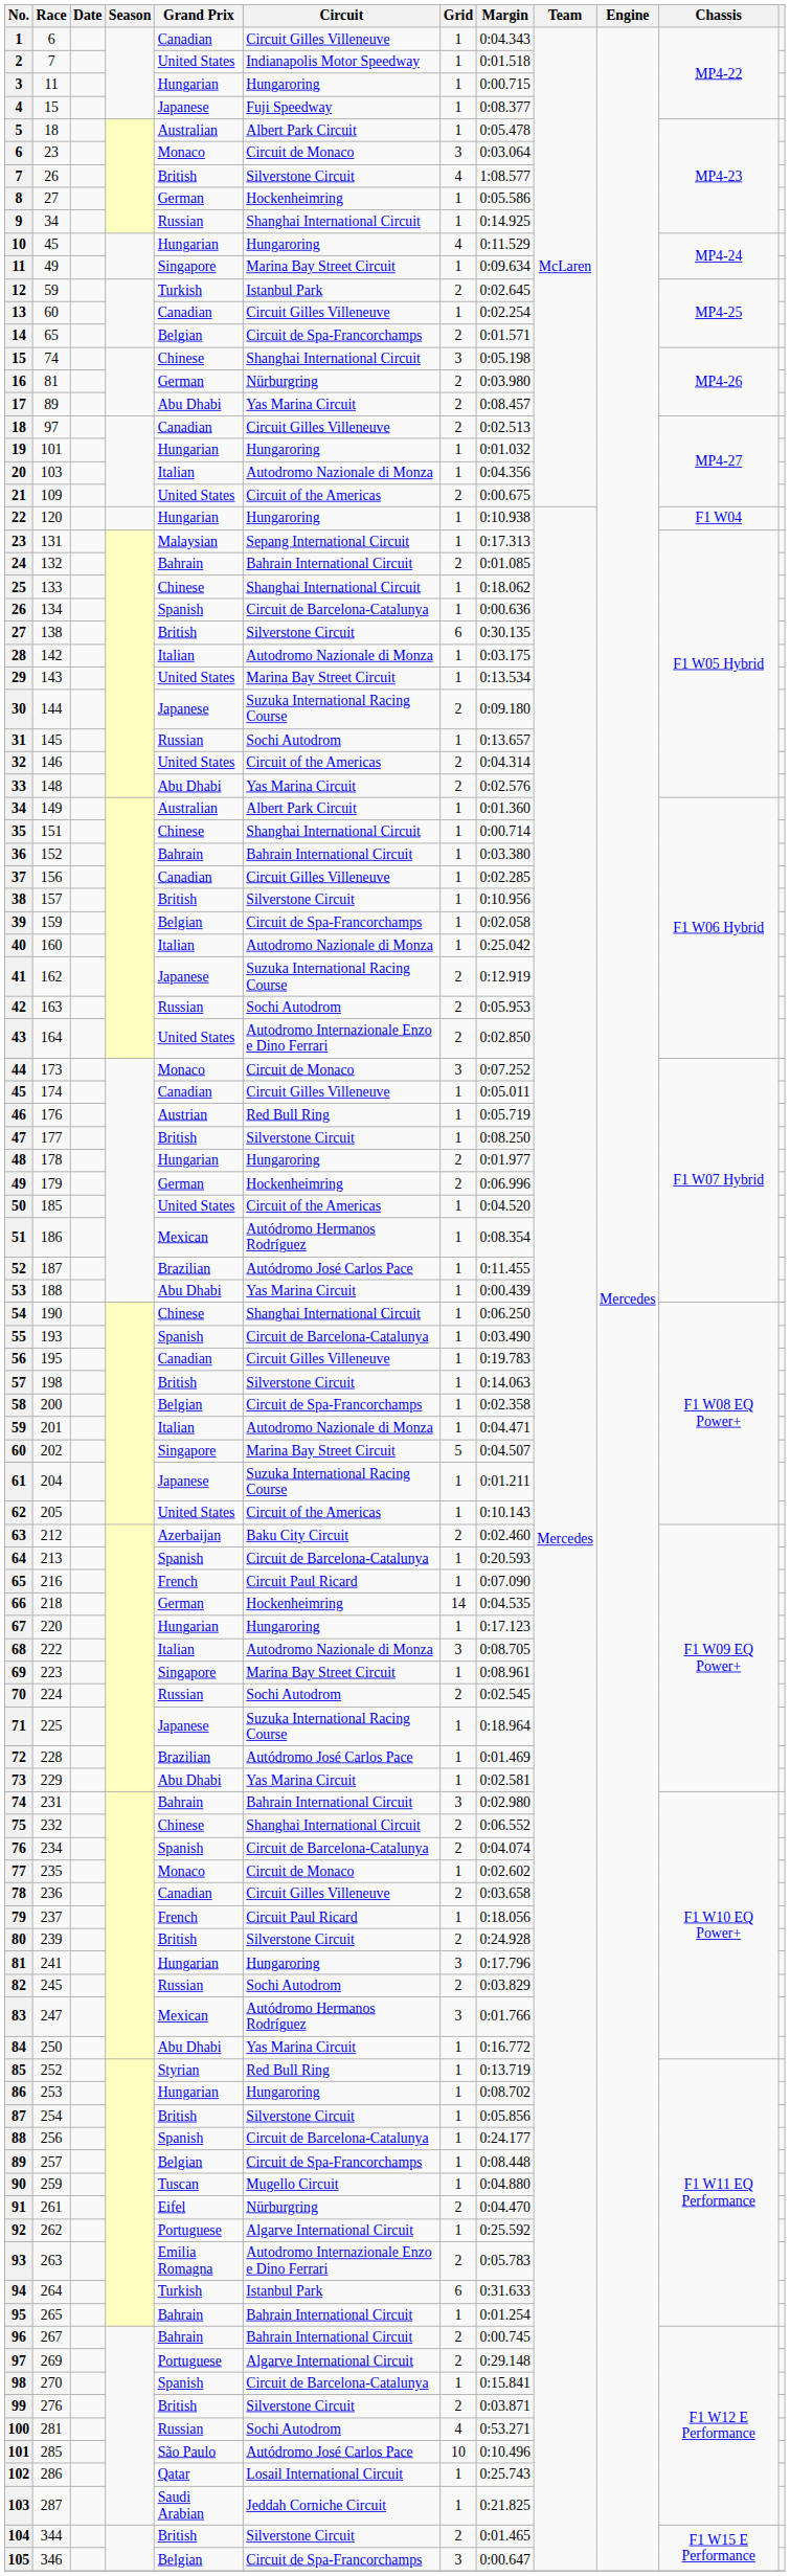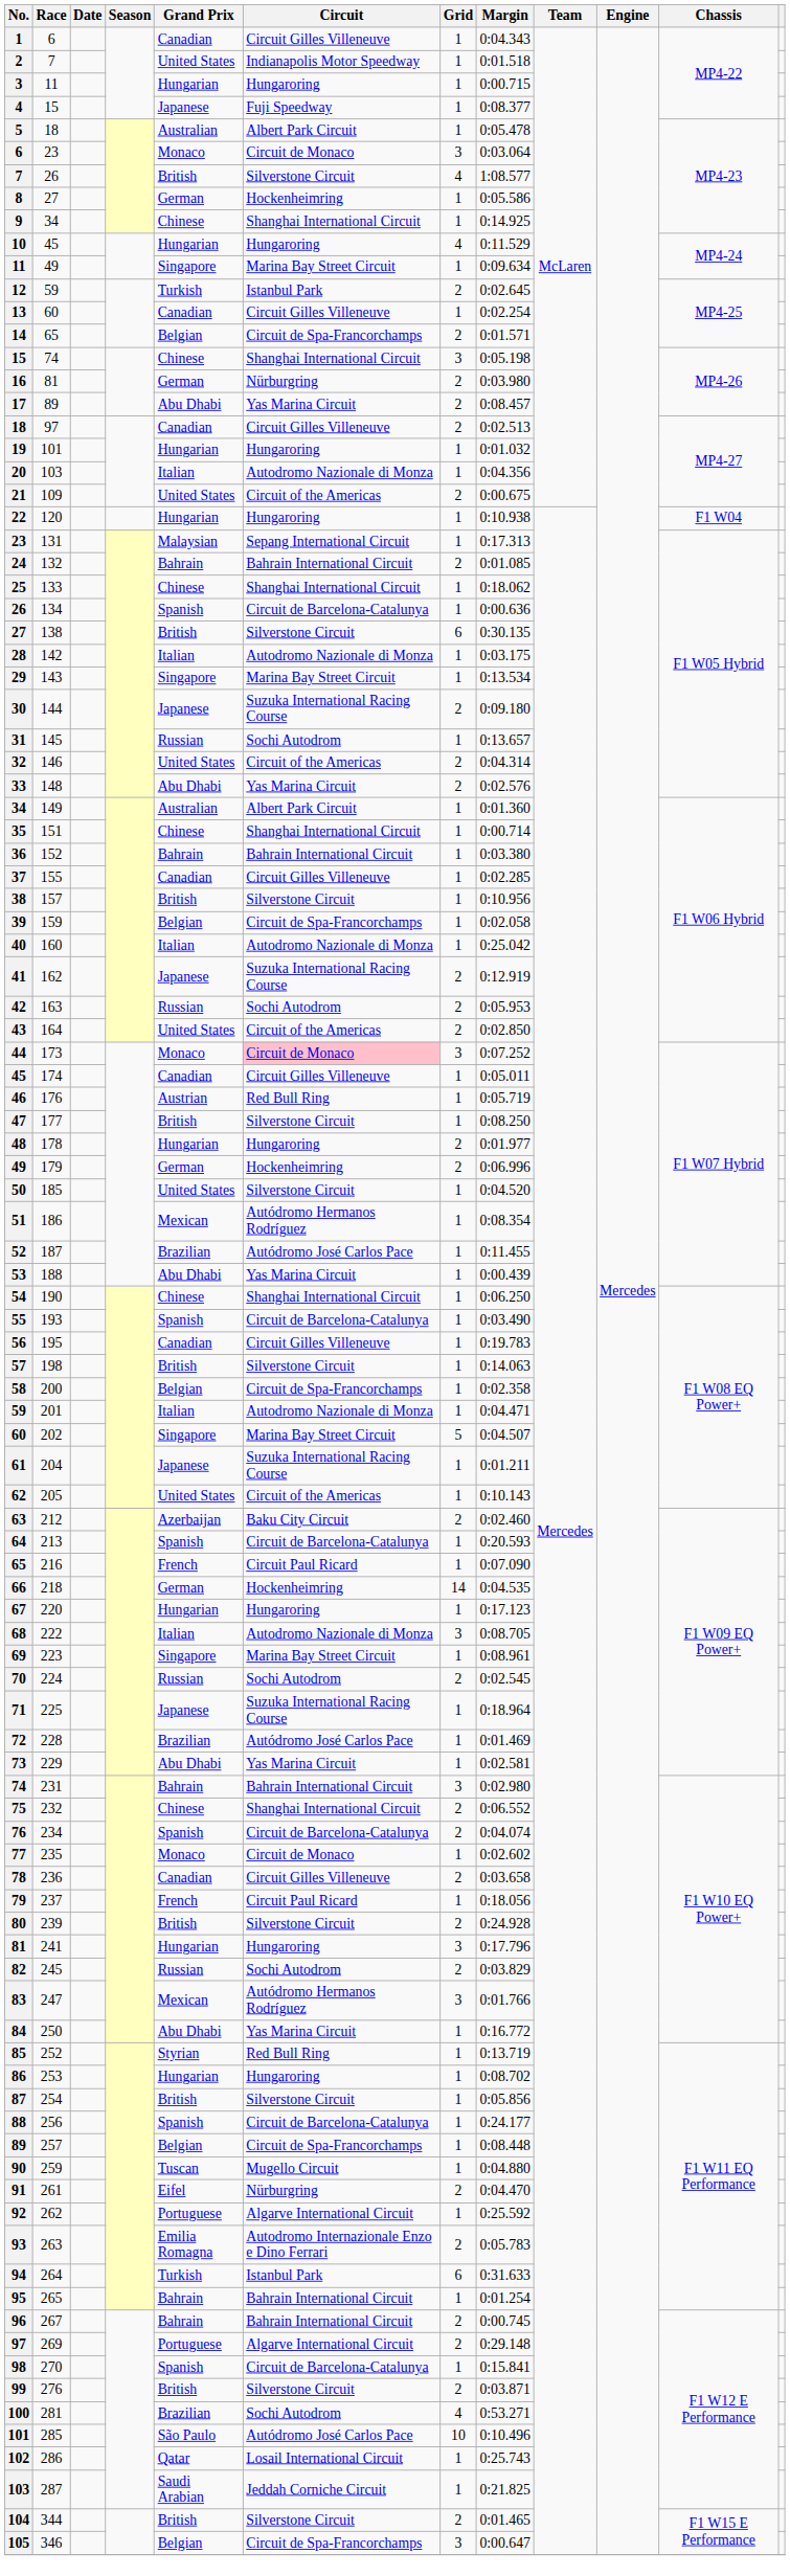9 | Grand Prix: Russian -> Chinese
29 | Grand Prix: United States -> Singapore
37 | Race: 156 -> 155
43 | Circuit: Autodromo Internazionale Enzo e Dino Ferrari -> Circuit of the Americas
44 | Circuit: no background -> pink background
50 | Circuit: Circuit of the Americas -> Silverstone Circuit
100 | Grand Prix: Russian -> Brazilian
